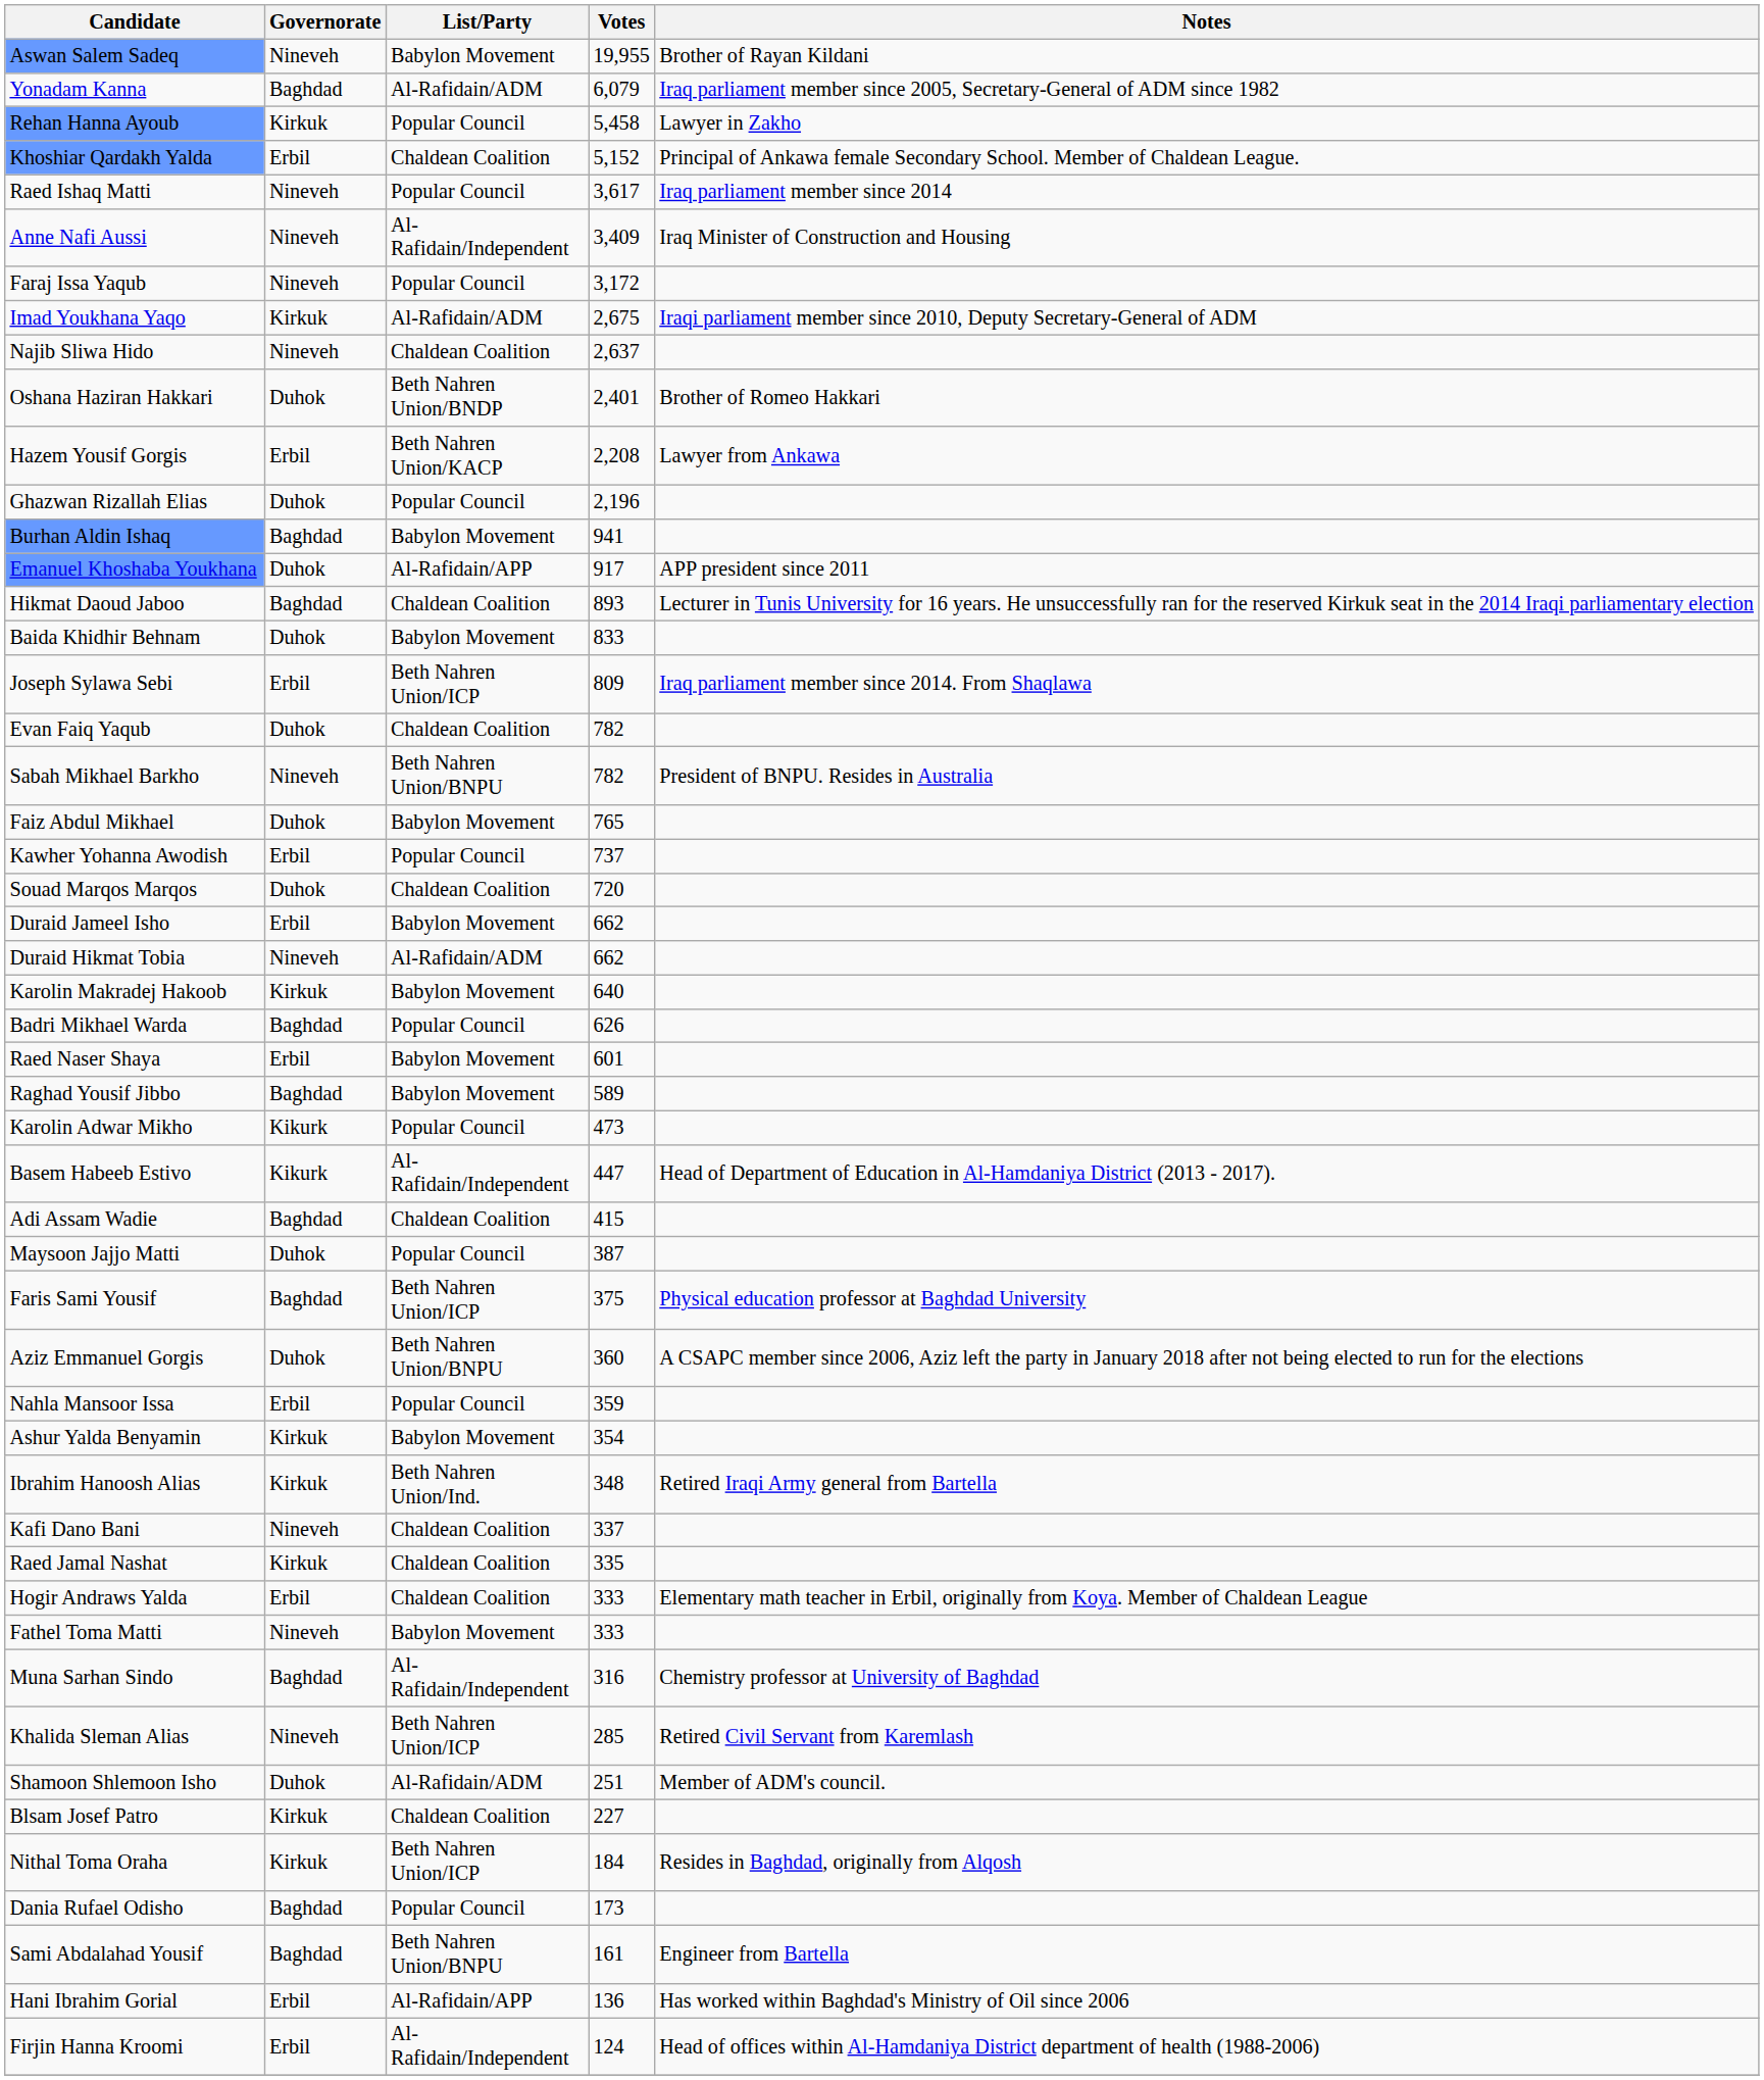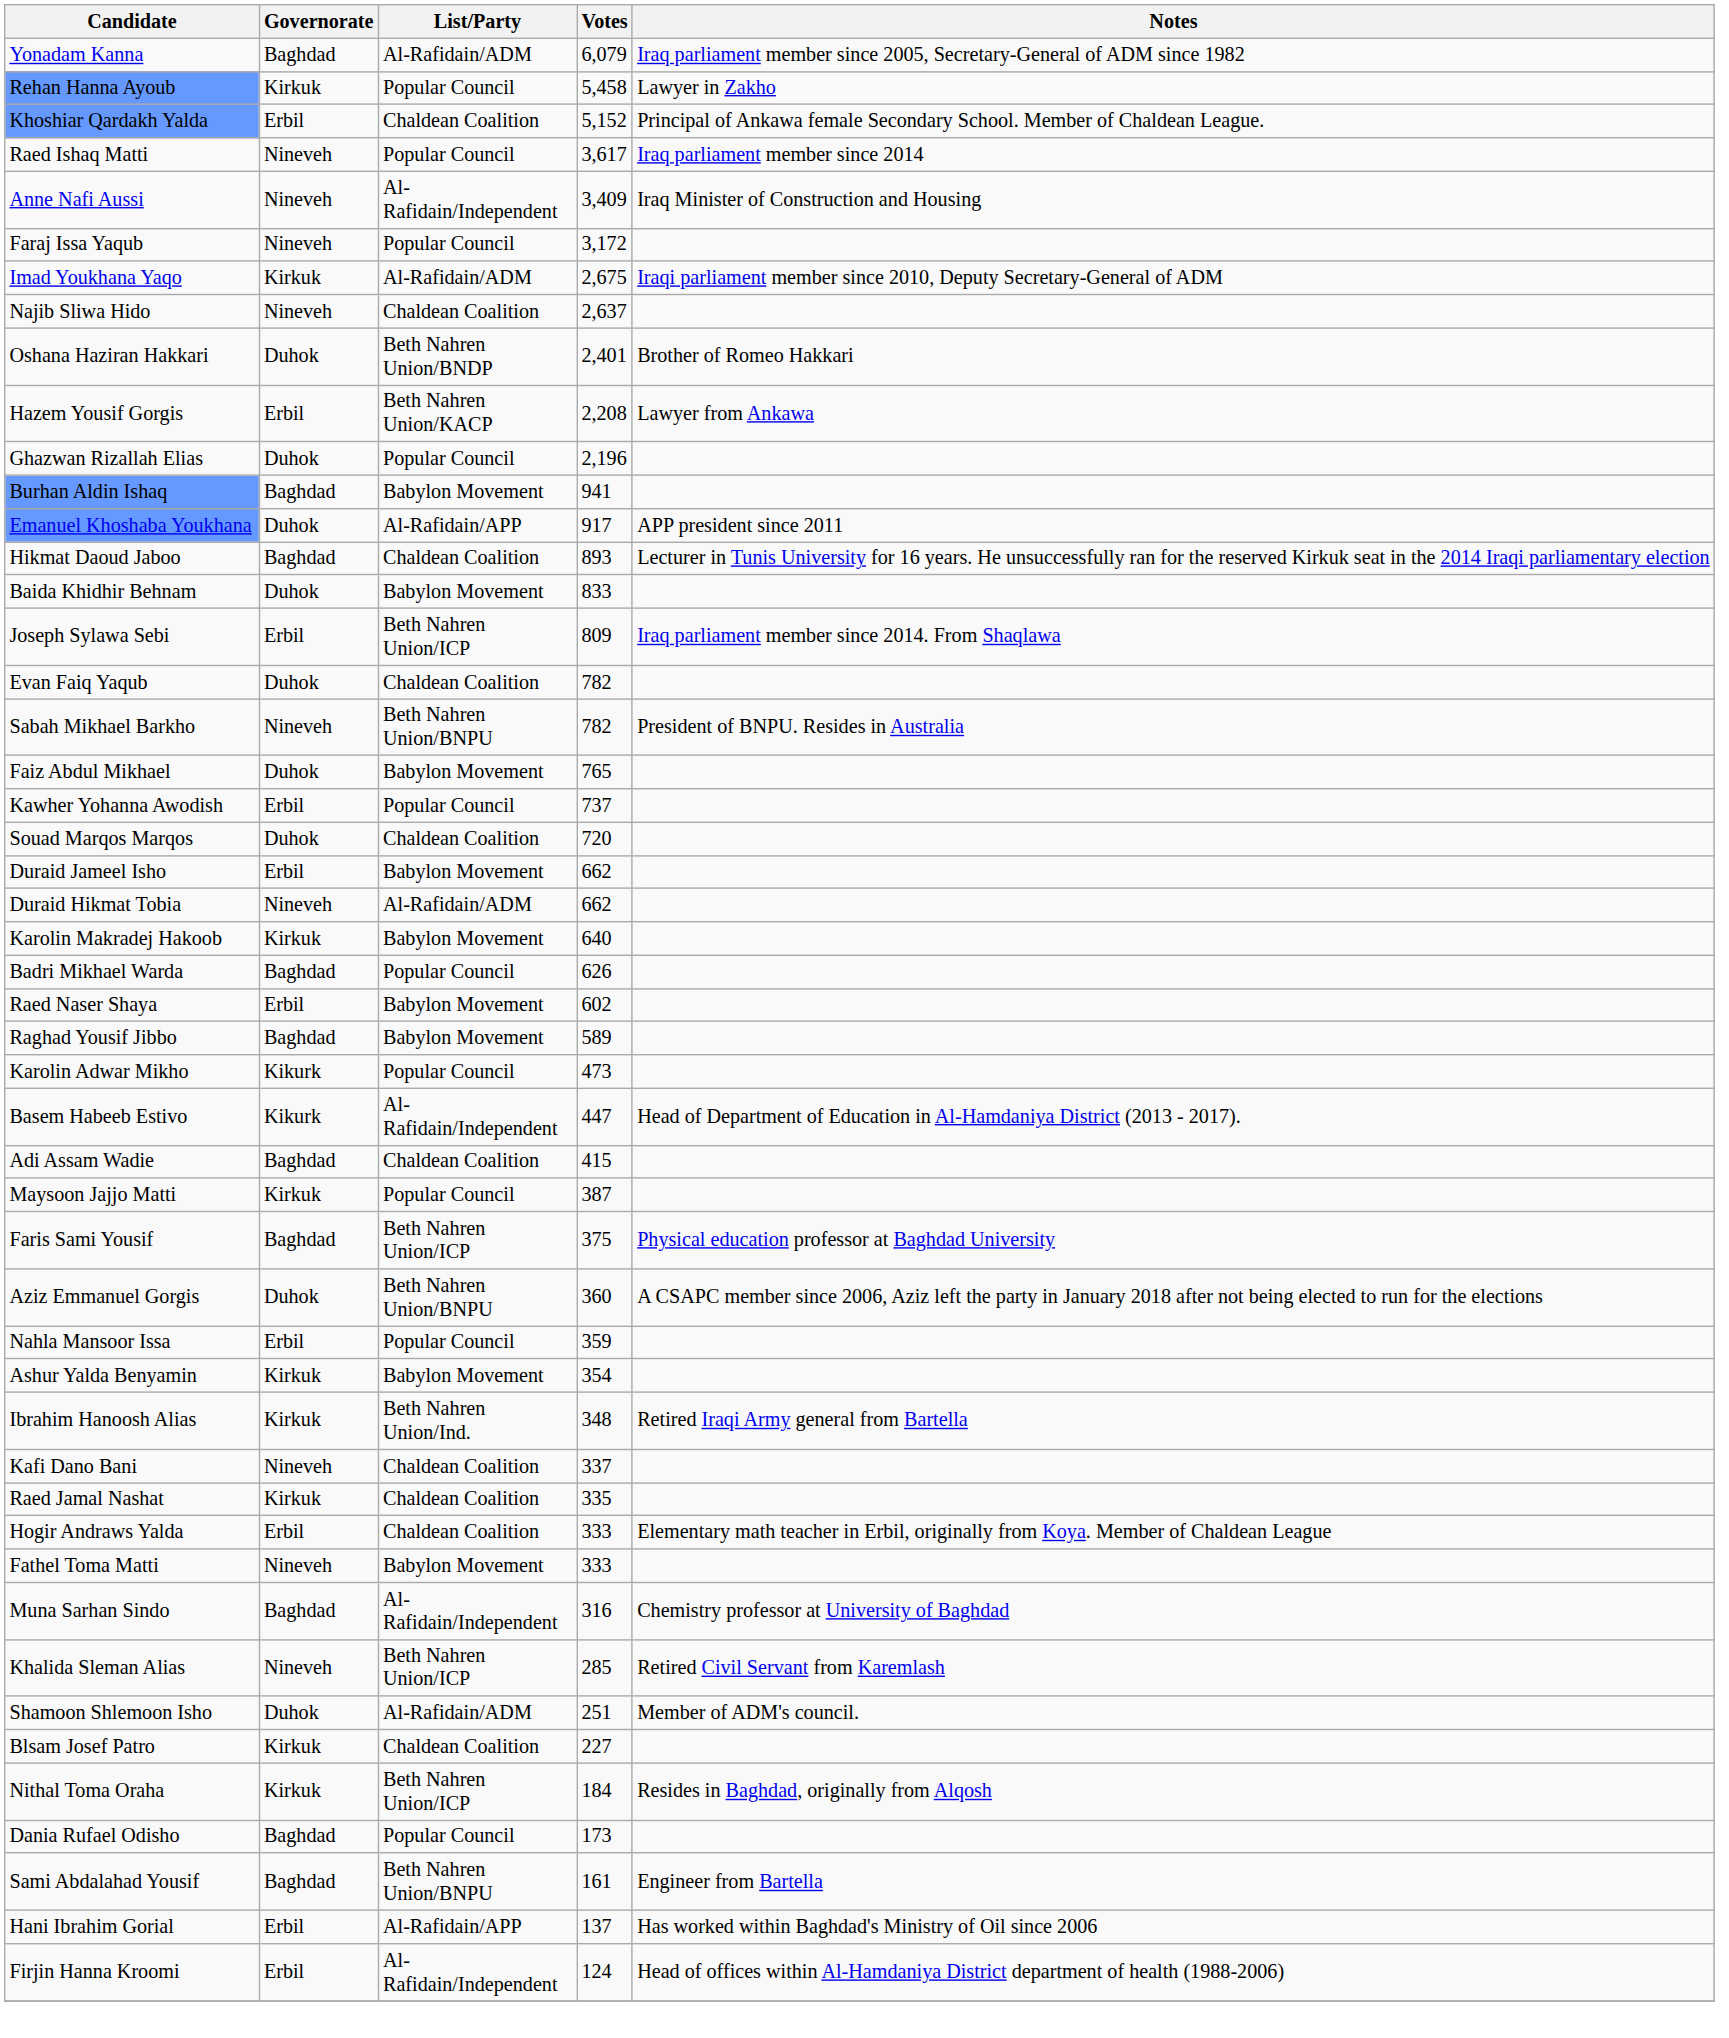- row: Aswan Salem Sadeq | Nineveh | Babylon Movement | 19,955 | Brother of Rayan Kildani
Raed Naser Shaya | Votes: 601 -> 602
Maysoon Jajjo Matti | Governorate: Duhok -> Kirkuk
Hani Ibrahim Gorial | Votes: 136 -> 137
